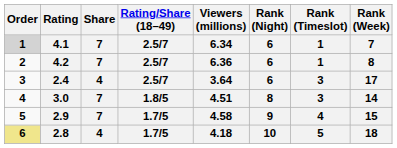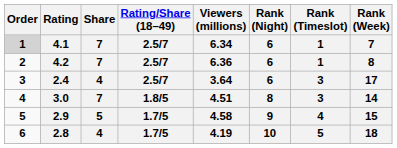2.9 | Share: 7 -> 5
2.8 | Order: khaki background -> no background
2.8 | Viewers (millions): 4.18 -> 4.19
